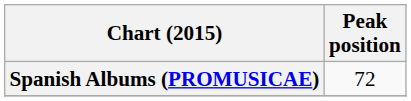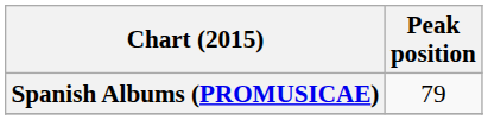Spanish Albums (PROMUSICAE) | Peak position: 72 -> 79
